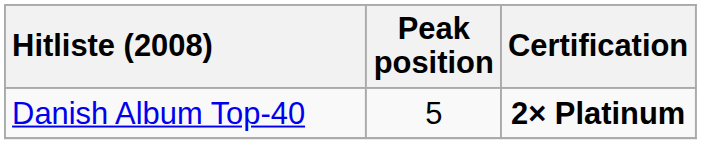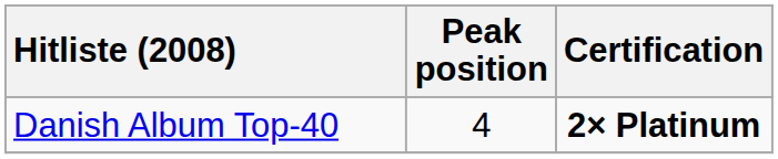Danish Album Top-40 | Peak position: 5 -> 4
